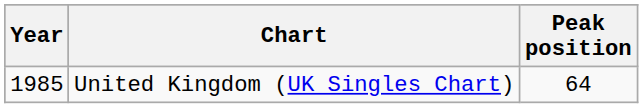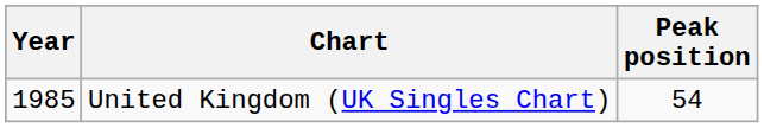United Kingdom (UK Singles Chart) | Peak position: 64 -> 54
